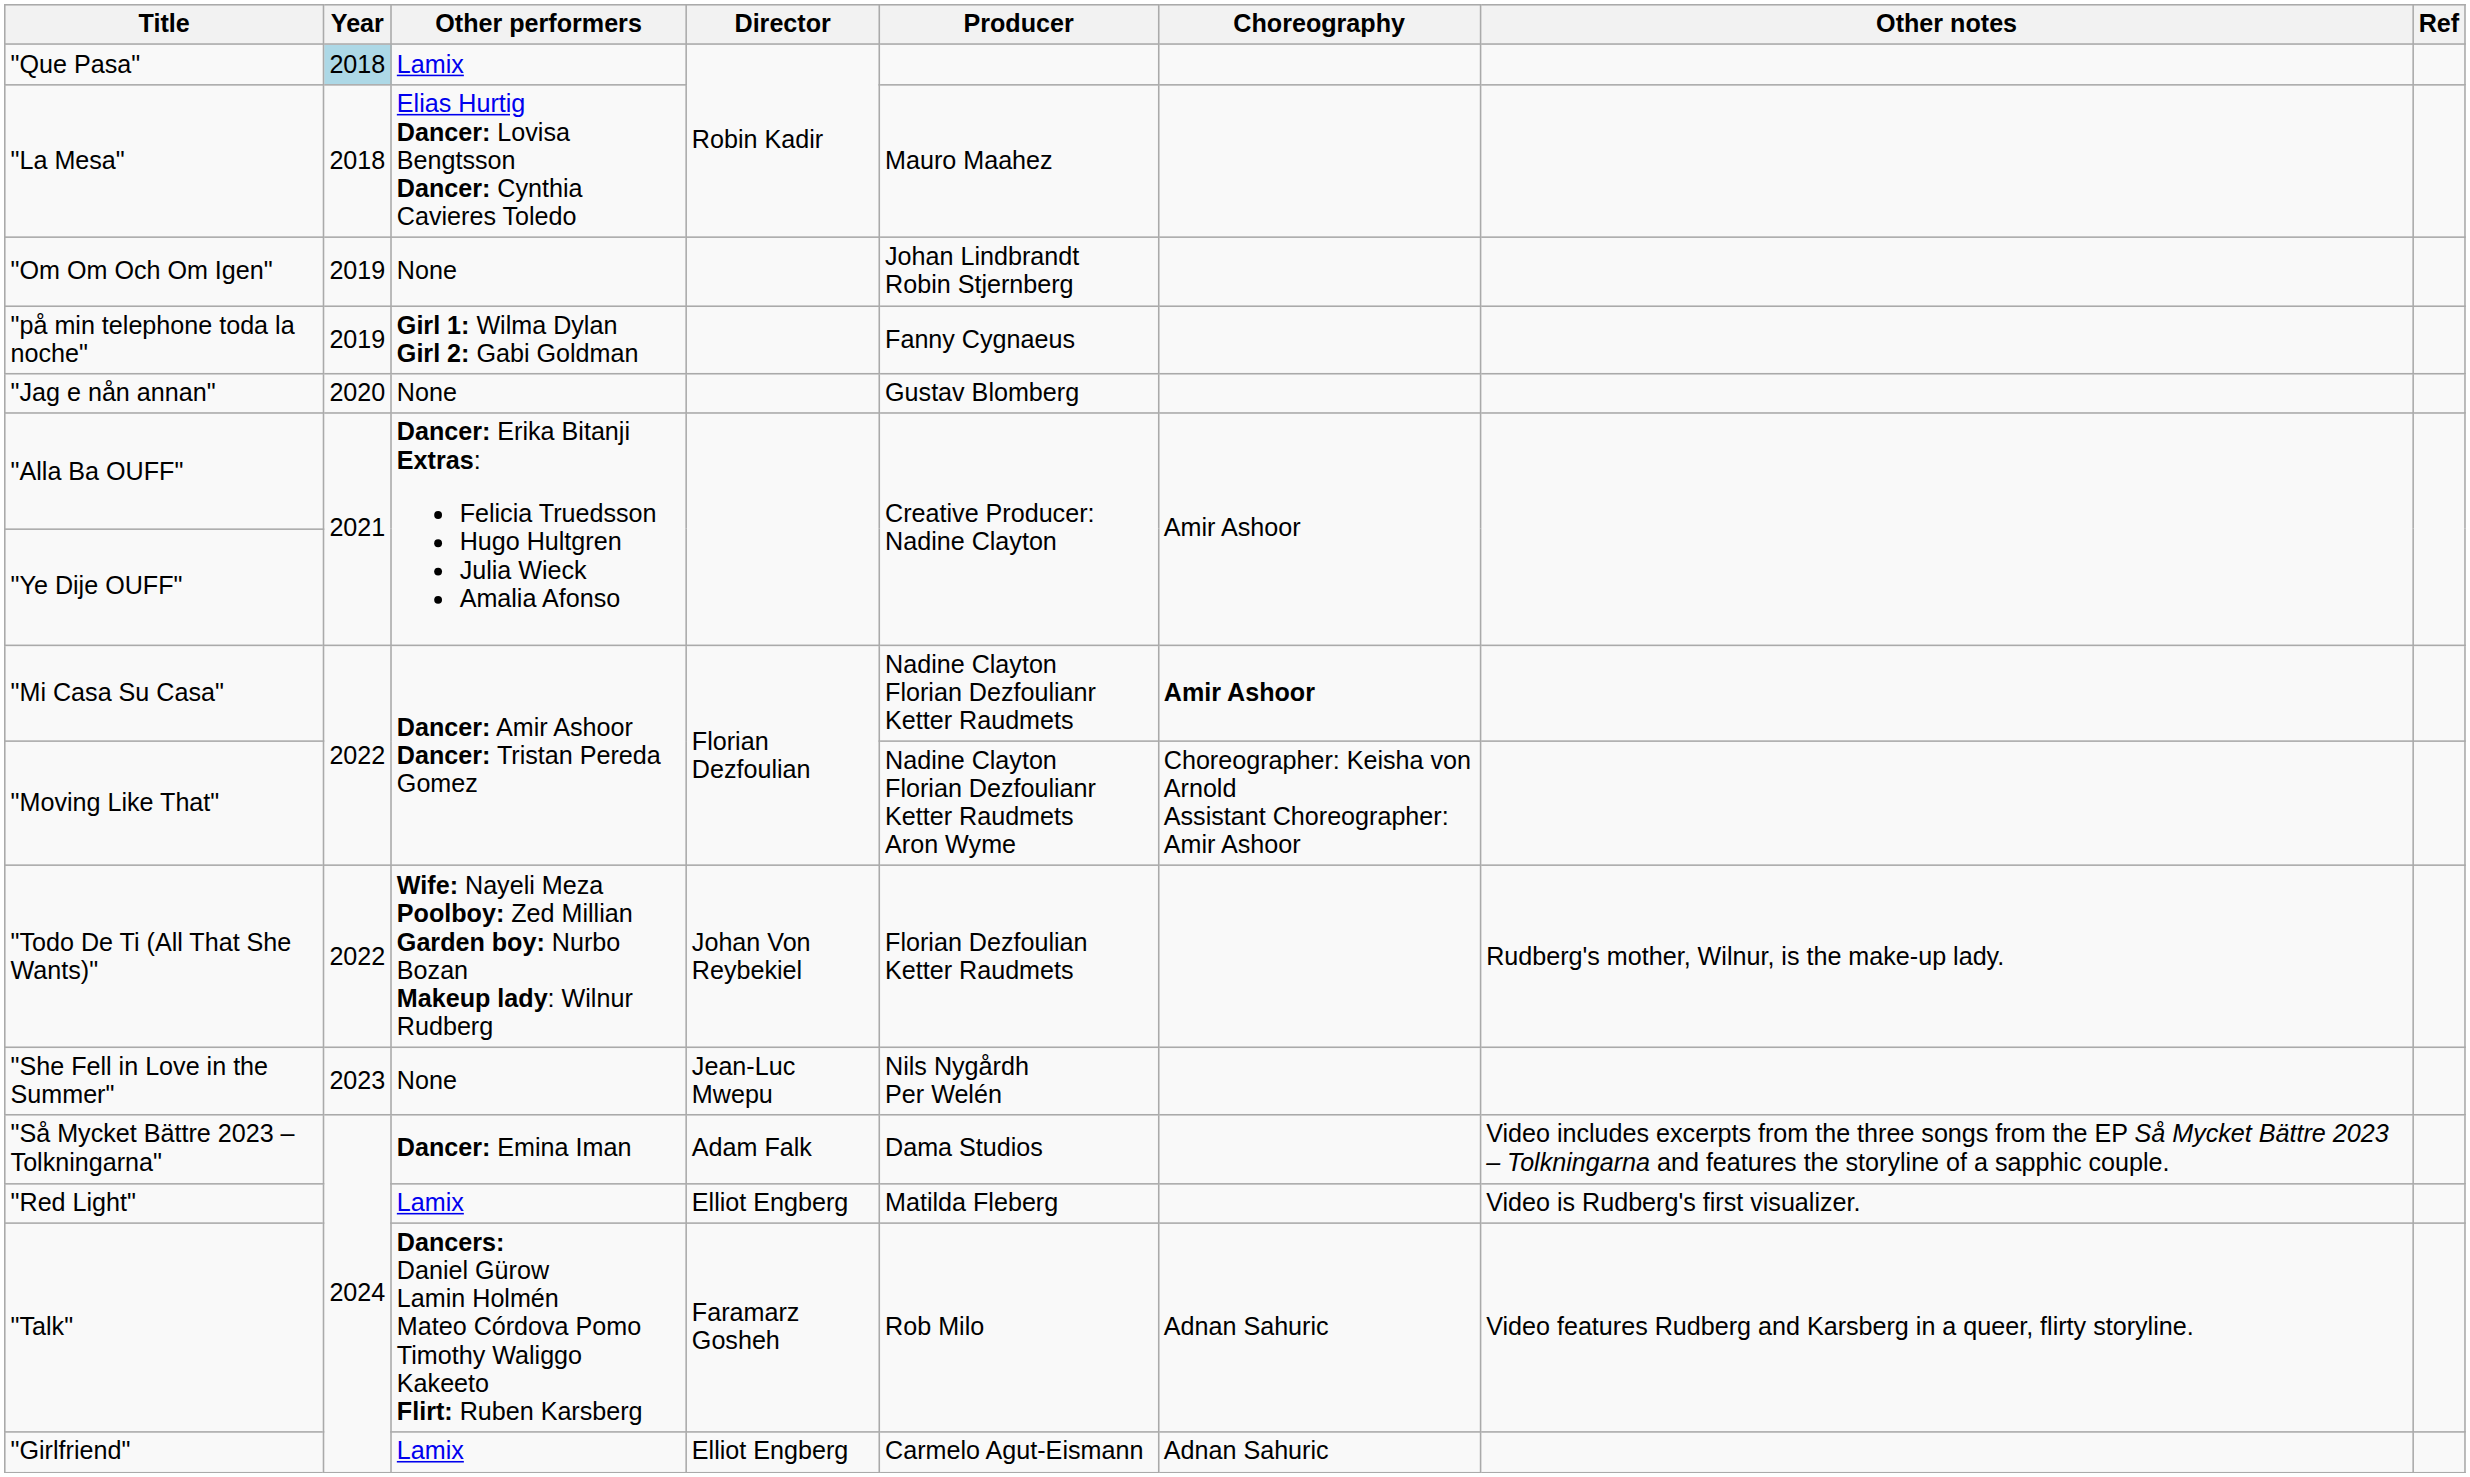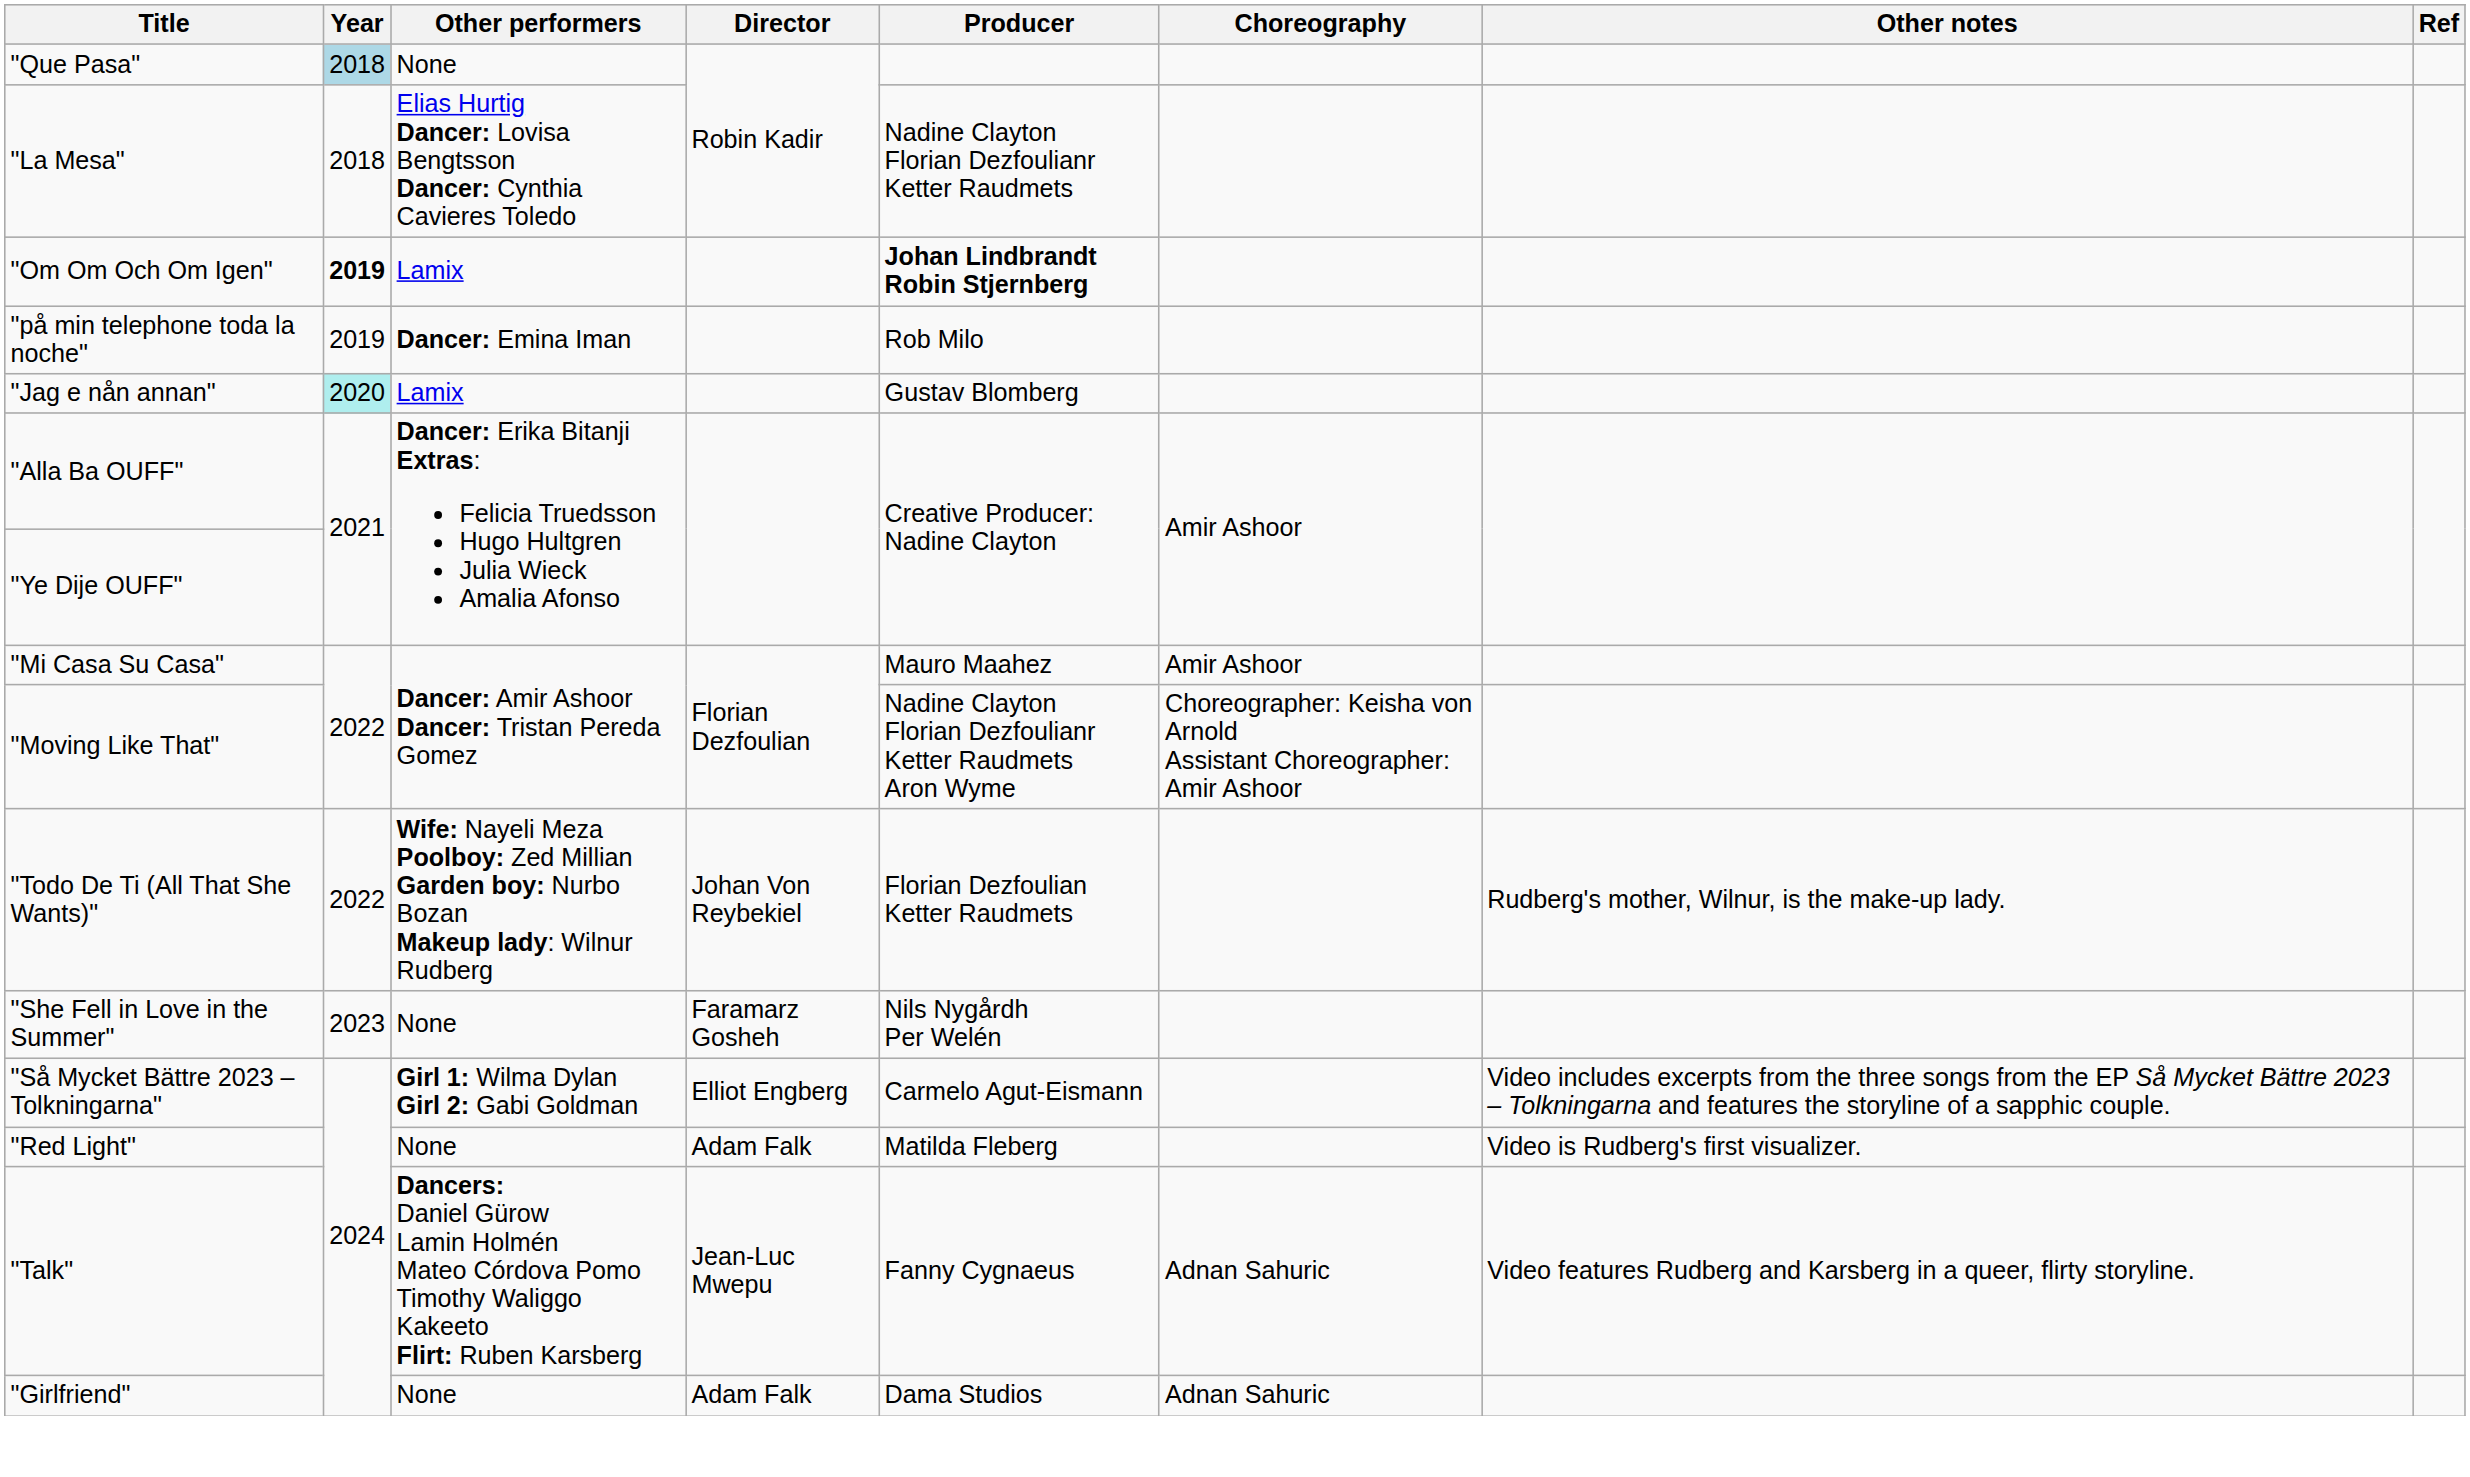"Que Pasa" | Other performers: Lamix -> None
"La Mesa" | Producer: Mauro Maahez -> Nadine Clayton Florian Dezfoulianr Ketter Raudmets
"Om Om Och Om Igen" | Year: normal -> bold
"Om Om Och Om Igen" | Other performers: None -> Lamix
"Om Om Och Om Igen" | Producer: normal -> bold
"på min telephone toda la noche" | Other performers: Girl 1: Wilma Dylan Girl 2: Gabi Goldman -> Dancer: Emina Iman
"på min telephone toda la noche" | Producer: Fanny Cygnaeus -> Rob Milo
"Jag e nån annan" | Year: no background -> paleturquoise background
"Jag e nån annan" | Other performers: None -> Lamix
"Mi Casa Su Casa" | Producer: Nadine Clayton Florian Dezfoulianr Ketter Raudmets -> Mauro Maahez
"Mi Casa Su Casa" | Choreography: bold -> normal
"She Fell in Love in the Summer" | Director: Jean-Luc Mwepu -> Faramarz Gosheh
"Så Mycket Bättre 2023 – Tolkningarna" | Other performers: Dancer: Emina Iman -> Girl 1: Wilma Dylan Girl 2: Gabi Goldman
"Så Mycket Bättre 2023 – Tolkningarna" | Director: Adam Falk -> Elliot Engberg
"Så Mycket Bättre 2023 – Tolkningarna" | Producer: Dama Studios -> Carmelo Agut-Eismann
"Red Light" | Other performers: Lamix -> None
"Red Light" | Director: Elliot Engberg -> Adam Falk
"Talk" | Director: Faramarz Gosheh -> Jean-Luc Mwepu
"Talk" | Producer: Rob Milo -> Fanny Cygnaeus
"Girlfriend" | Other performers: Lamix -> None
"Girlfriend" | Director: Elliot Engberg -> Adam Falk
"Girlfriend" | Producer: Carmelo Agut-Eismann -> Dama Studios
